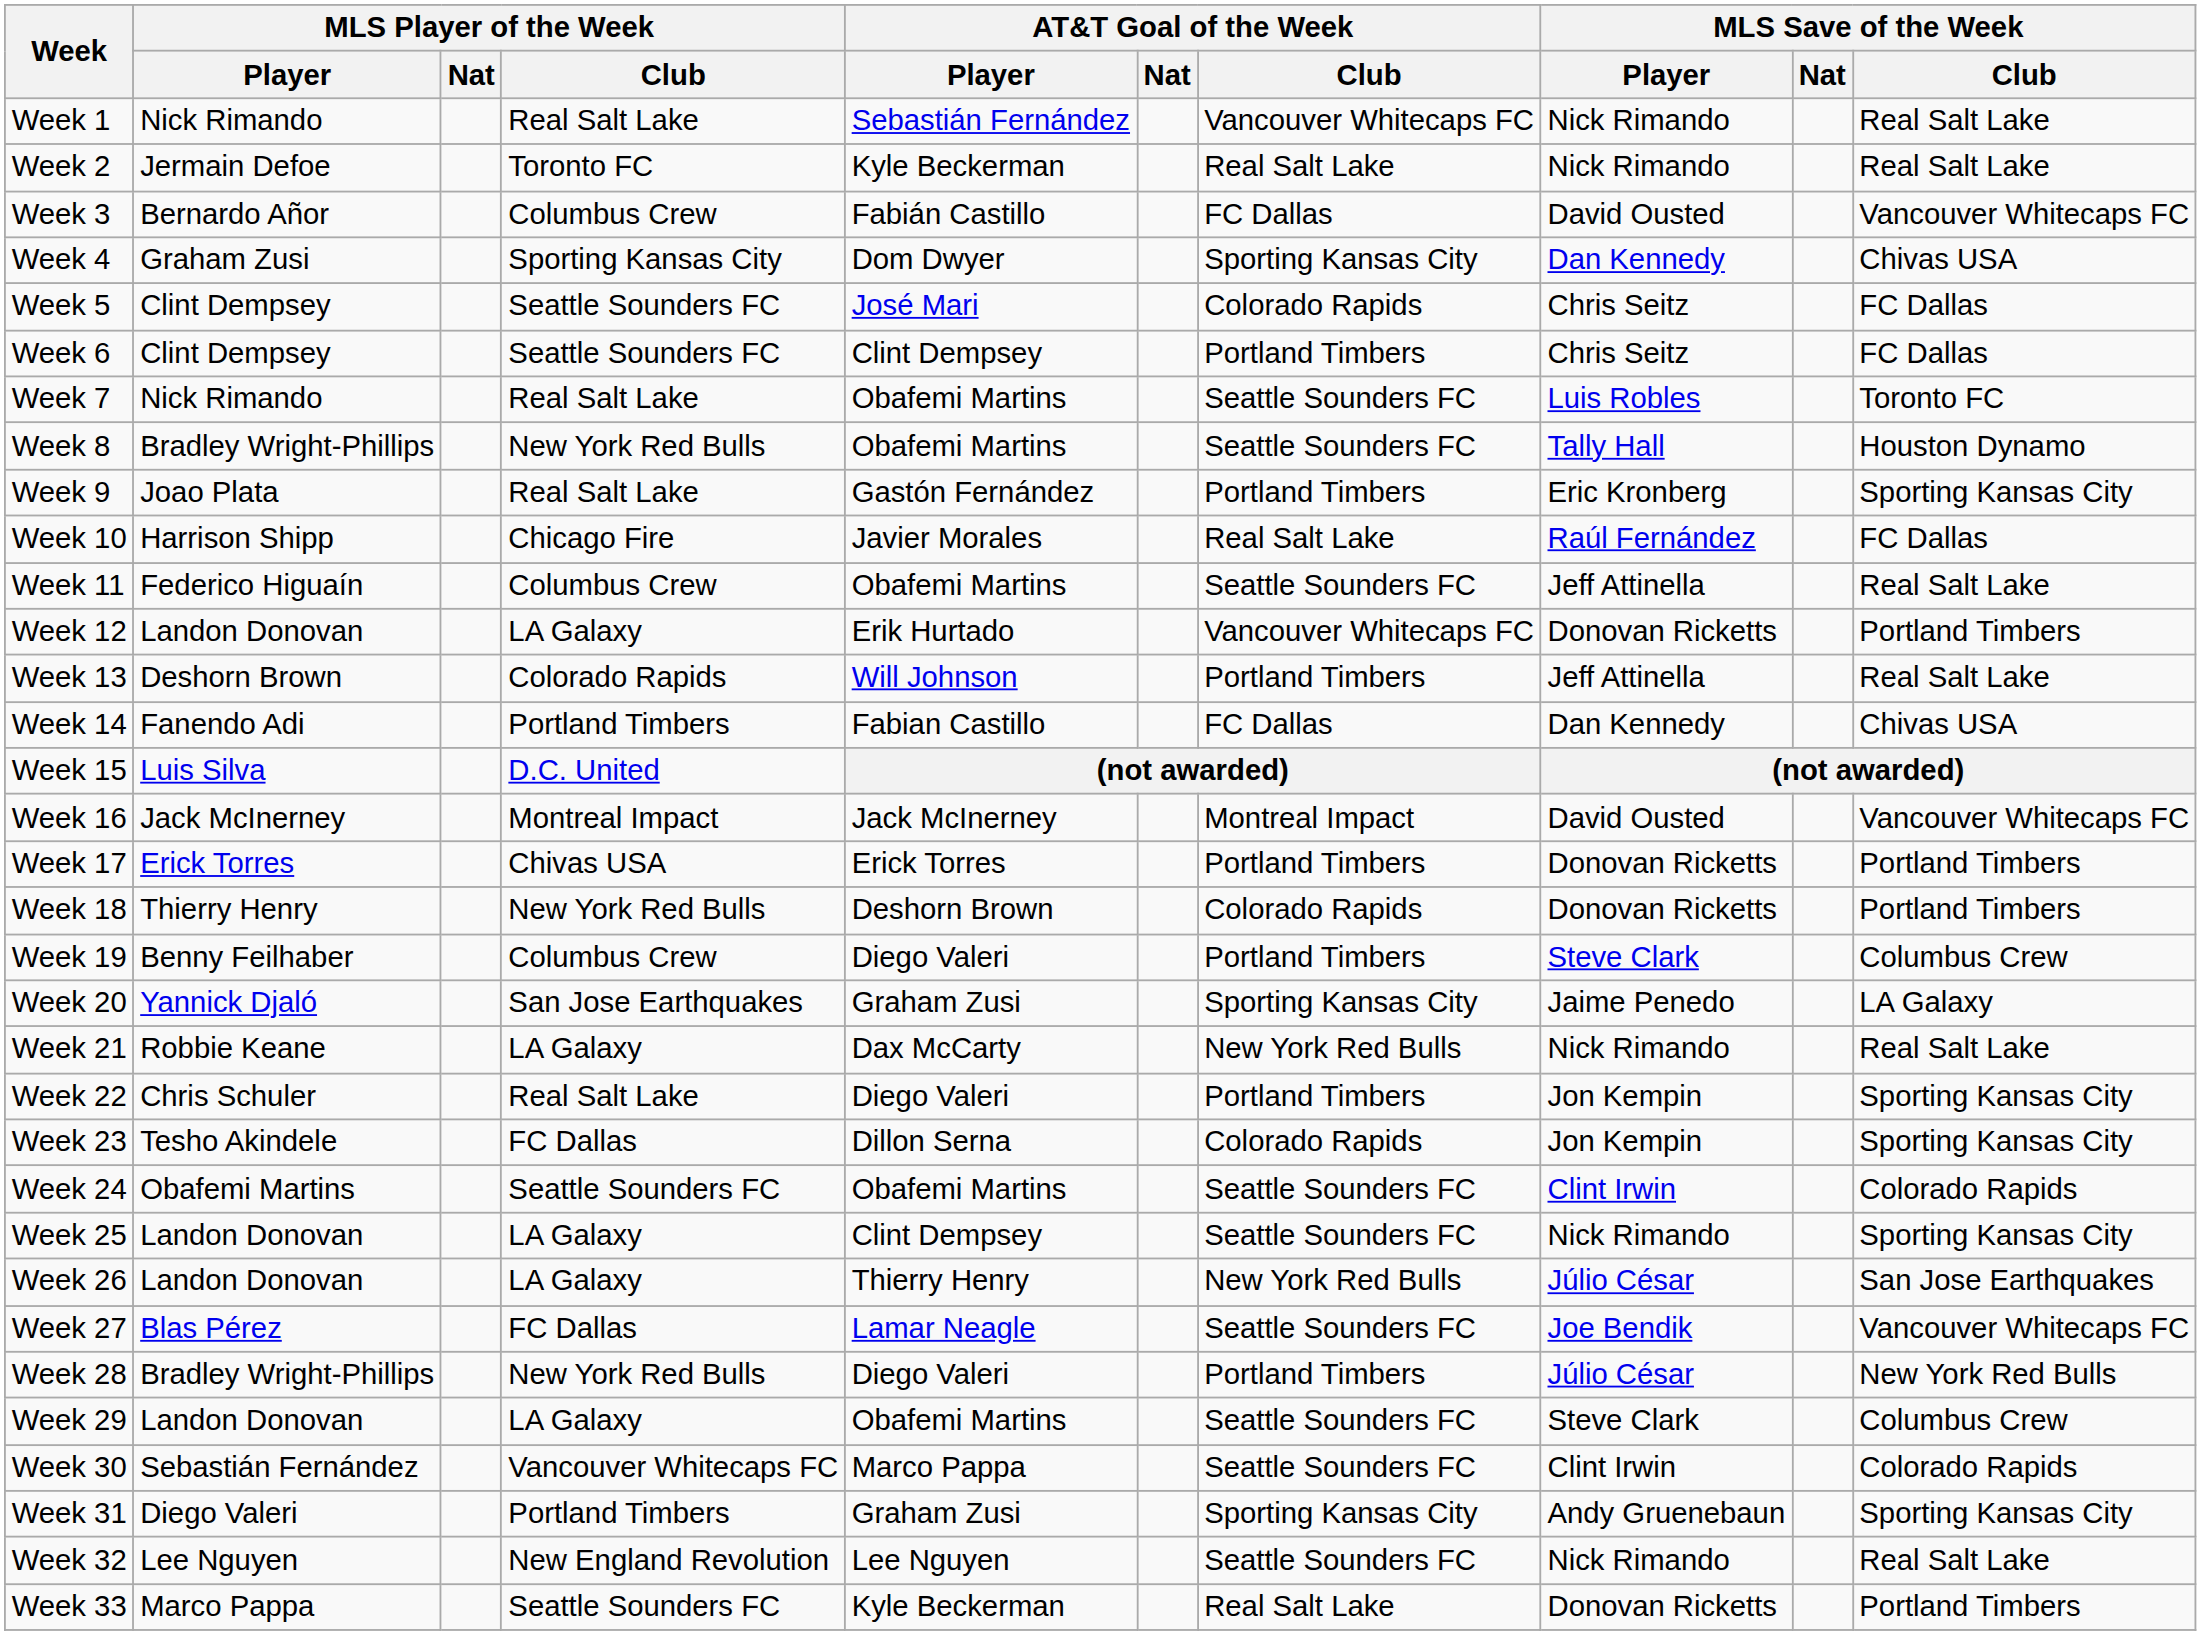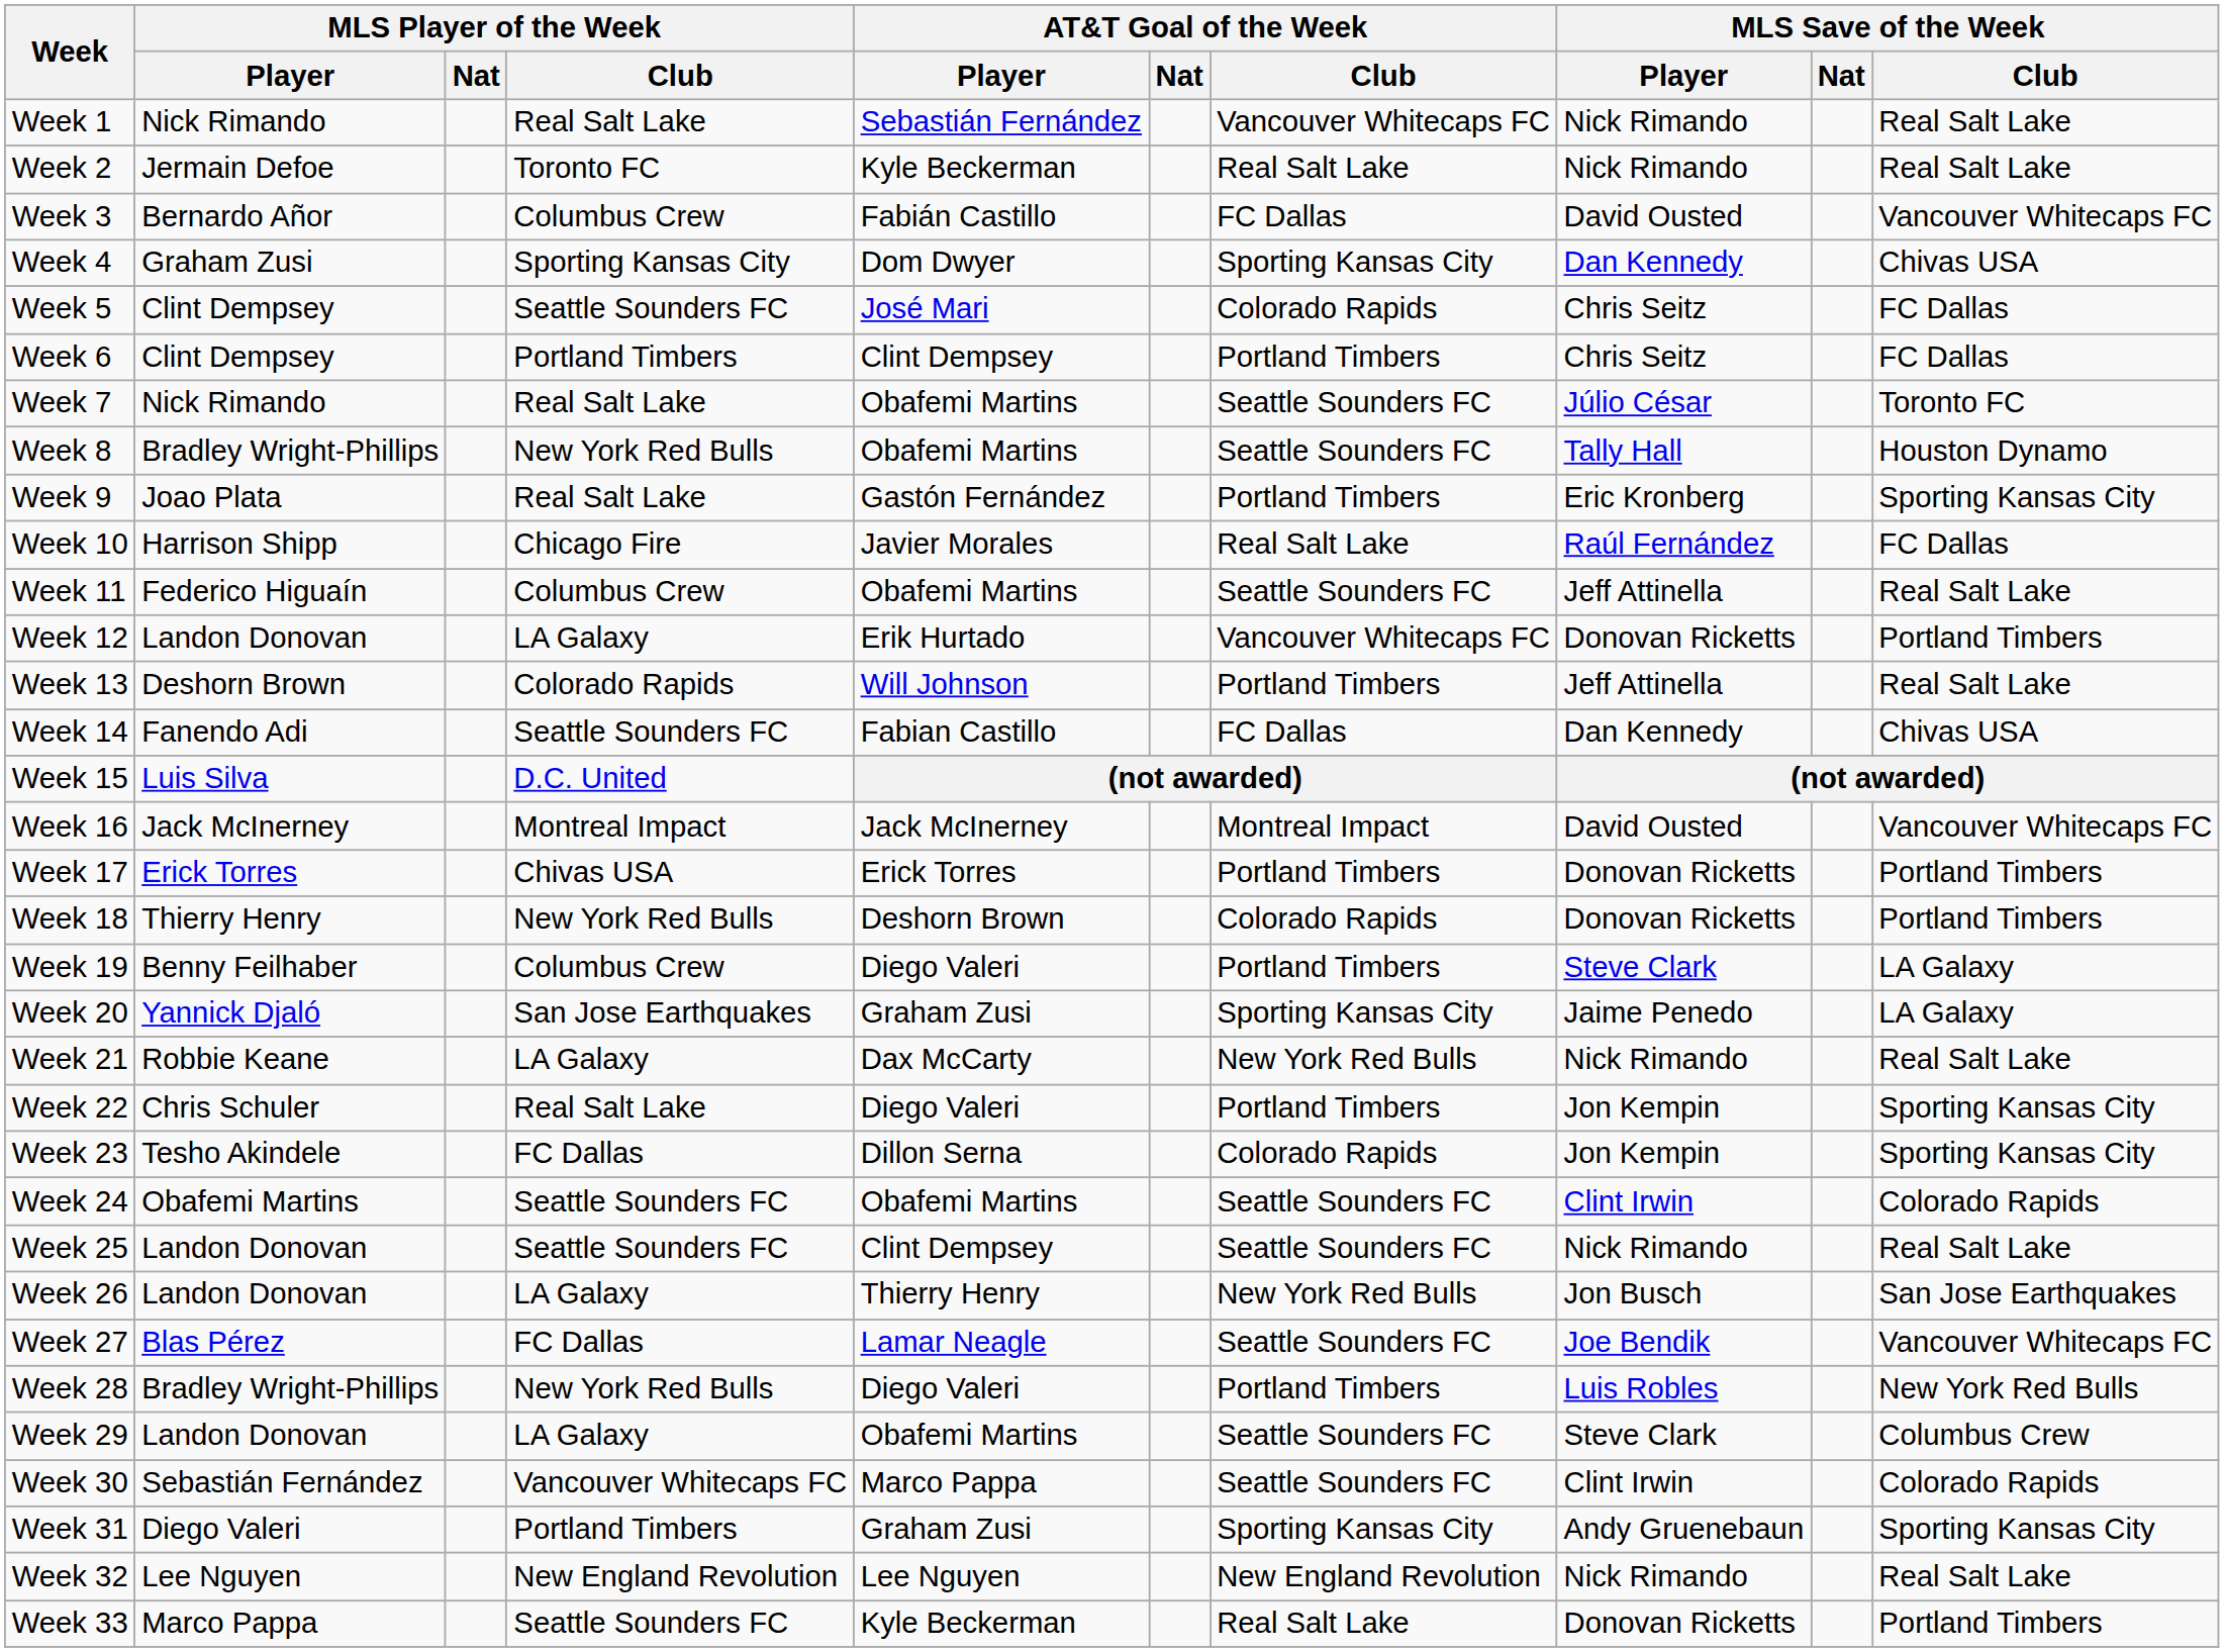Week 6 | MLS Player of the Week / Club: Seattle Sounders FC -> Portland Timbers
Week 7 | MLS Save of the Week / Player: Luis Robles -> Júlio César
Week 14 | MLS Player of the Week / Club: Portland Timbers -> Seattle Sounders FC
Week 19 | MLS Save of the Week / Club: Columbus Crew -> LA Galaxy
Week 25 | MLS Player of the Week / Club: LA Galaxy -> Seattle Sounders FC
Week 25 | MLS Save of the Week / Club: Sporting Kansas City -> Real Salt Lake
Week 26 | MLS Save of the Week / Player: Júlio César -> Jon Busch
Week 28 | MLS Save of the Week / Player: Júlio César -> Luis Robles
Week 32 | AT&T Goal of the Week / Club: Seattle Sounders FC -> New England Revolution
